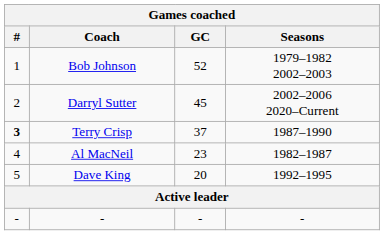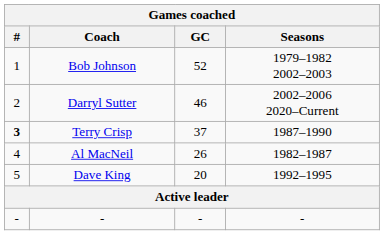Darryl Sutter | GC: 45 -> 46
Al MacNeil | GC: 23 -> 26
